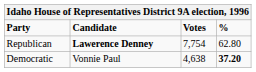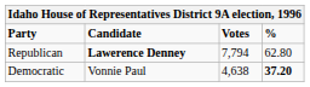Republican | Votes: 7,754 -> 7,794
